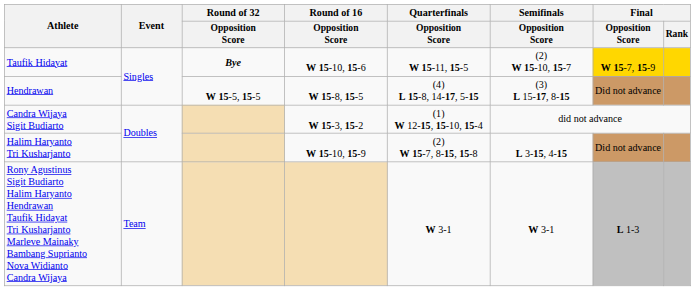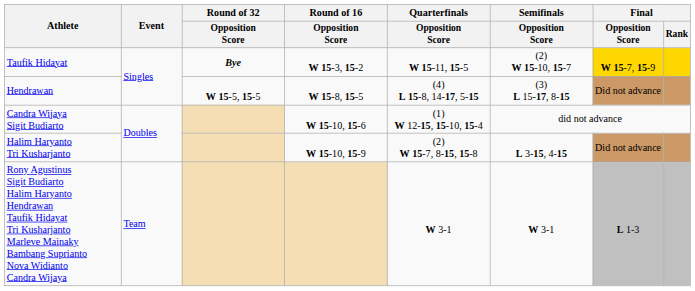Taufik Hidayat | Round of 16 / Opposition Score: W 15-10, 15-6 -> W 15-3, 15-2
Candra Wijaya Sigit Budiarto | Round of 16 / Opposition Score: W 15-3, 15-2 -> W 15-10, 15-6
